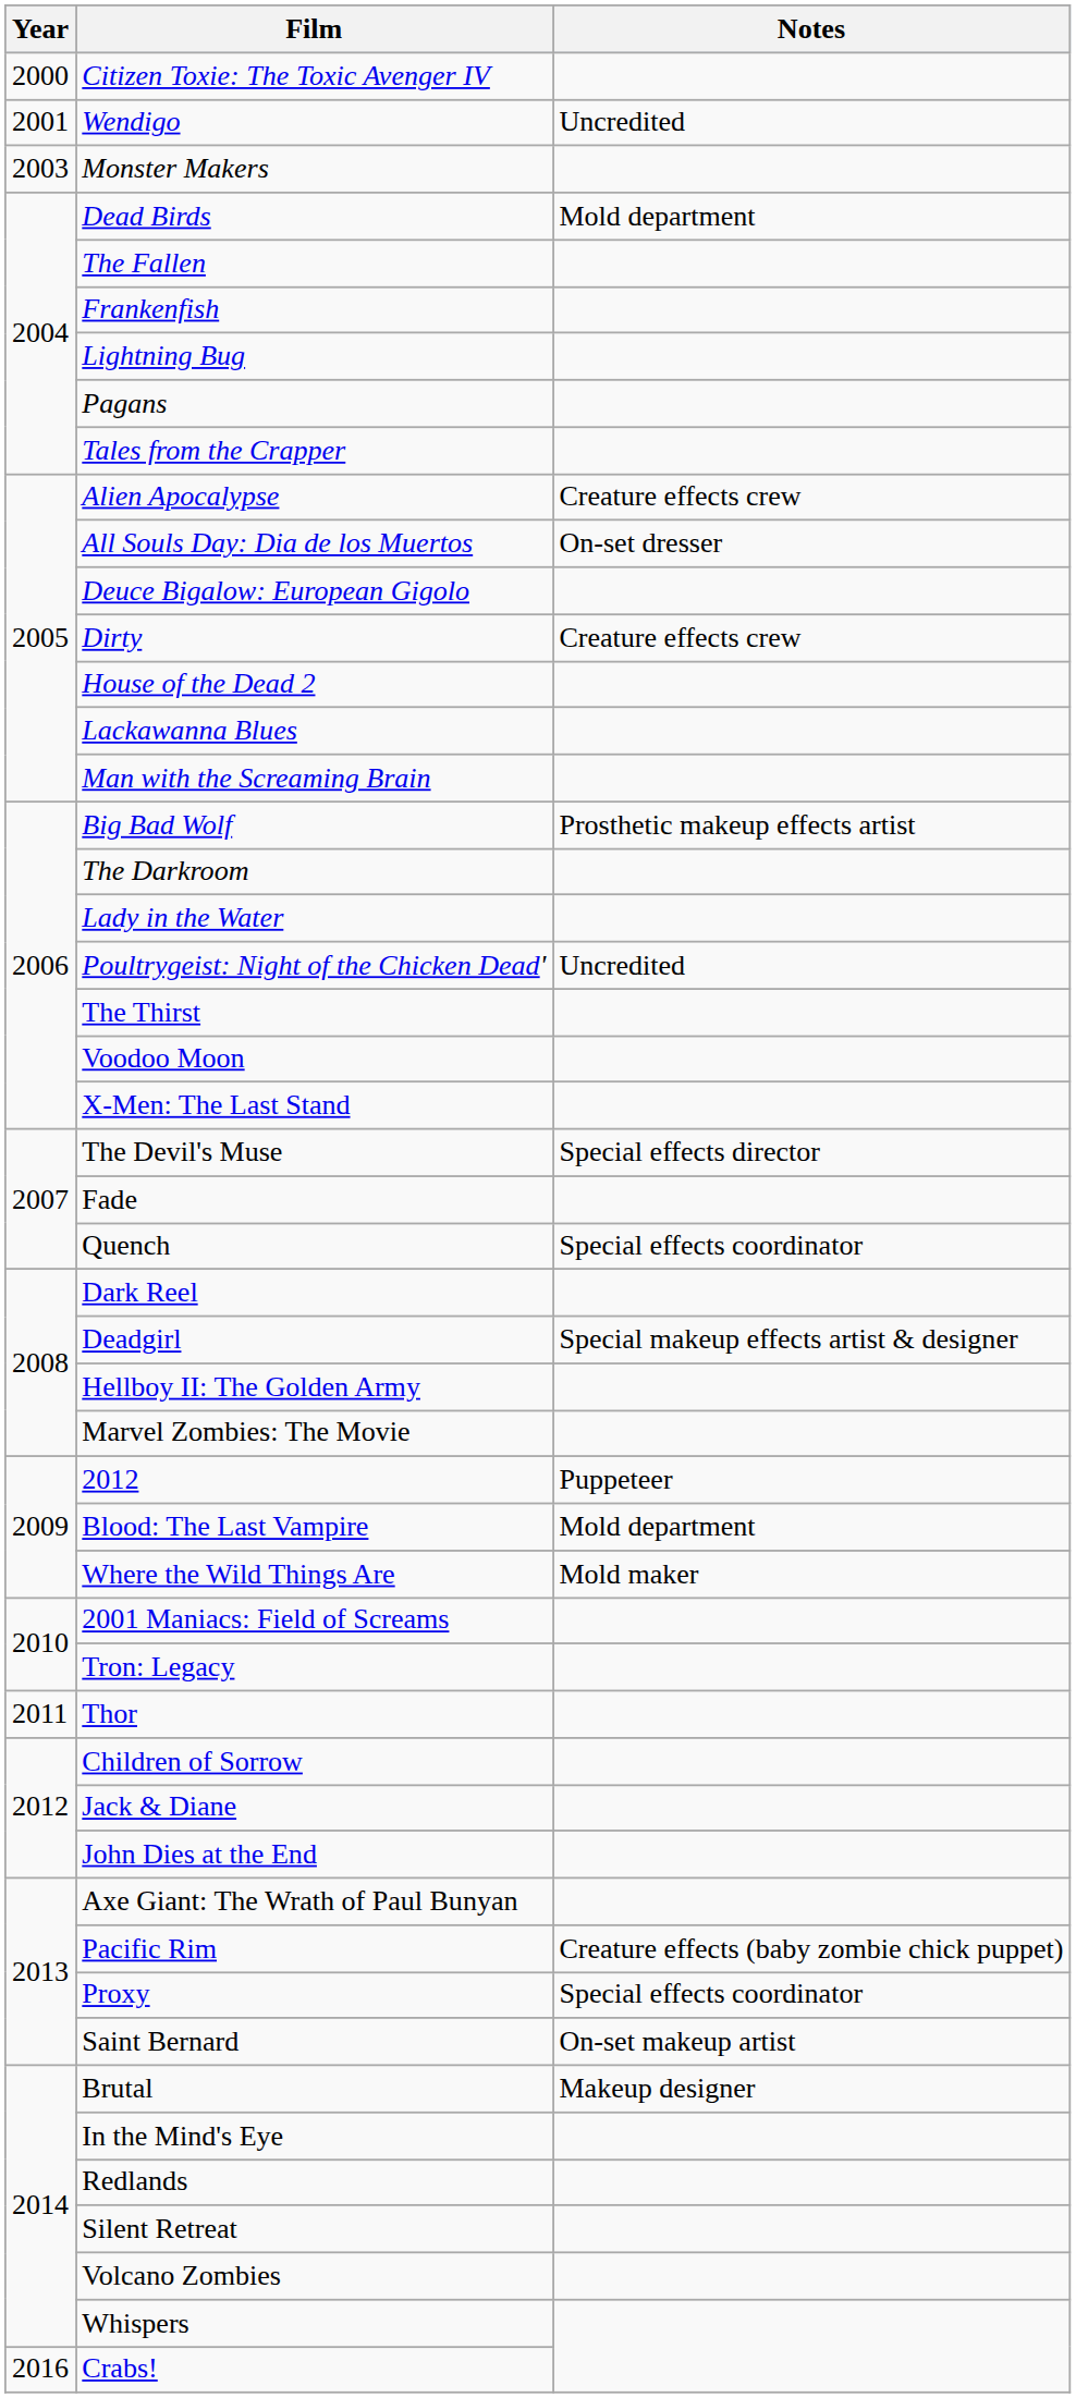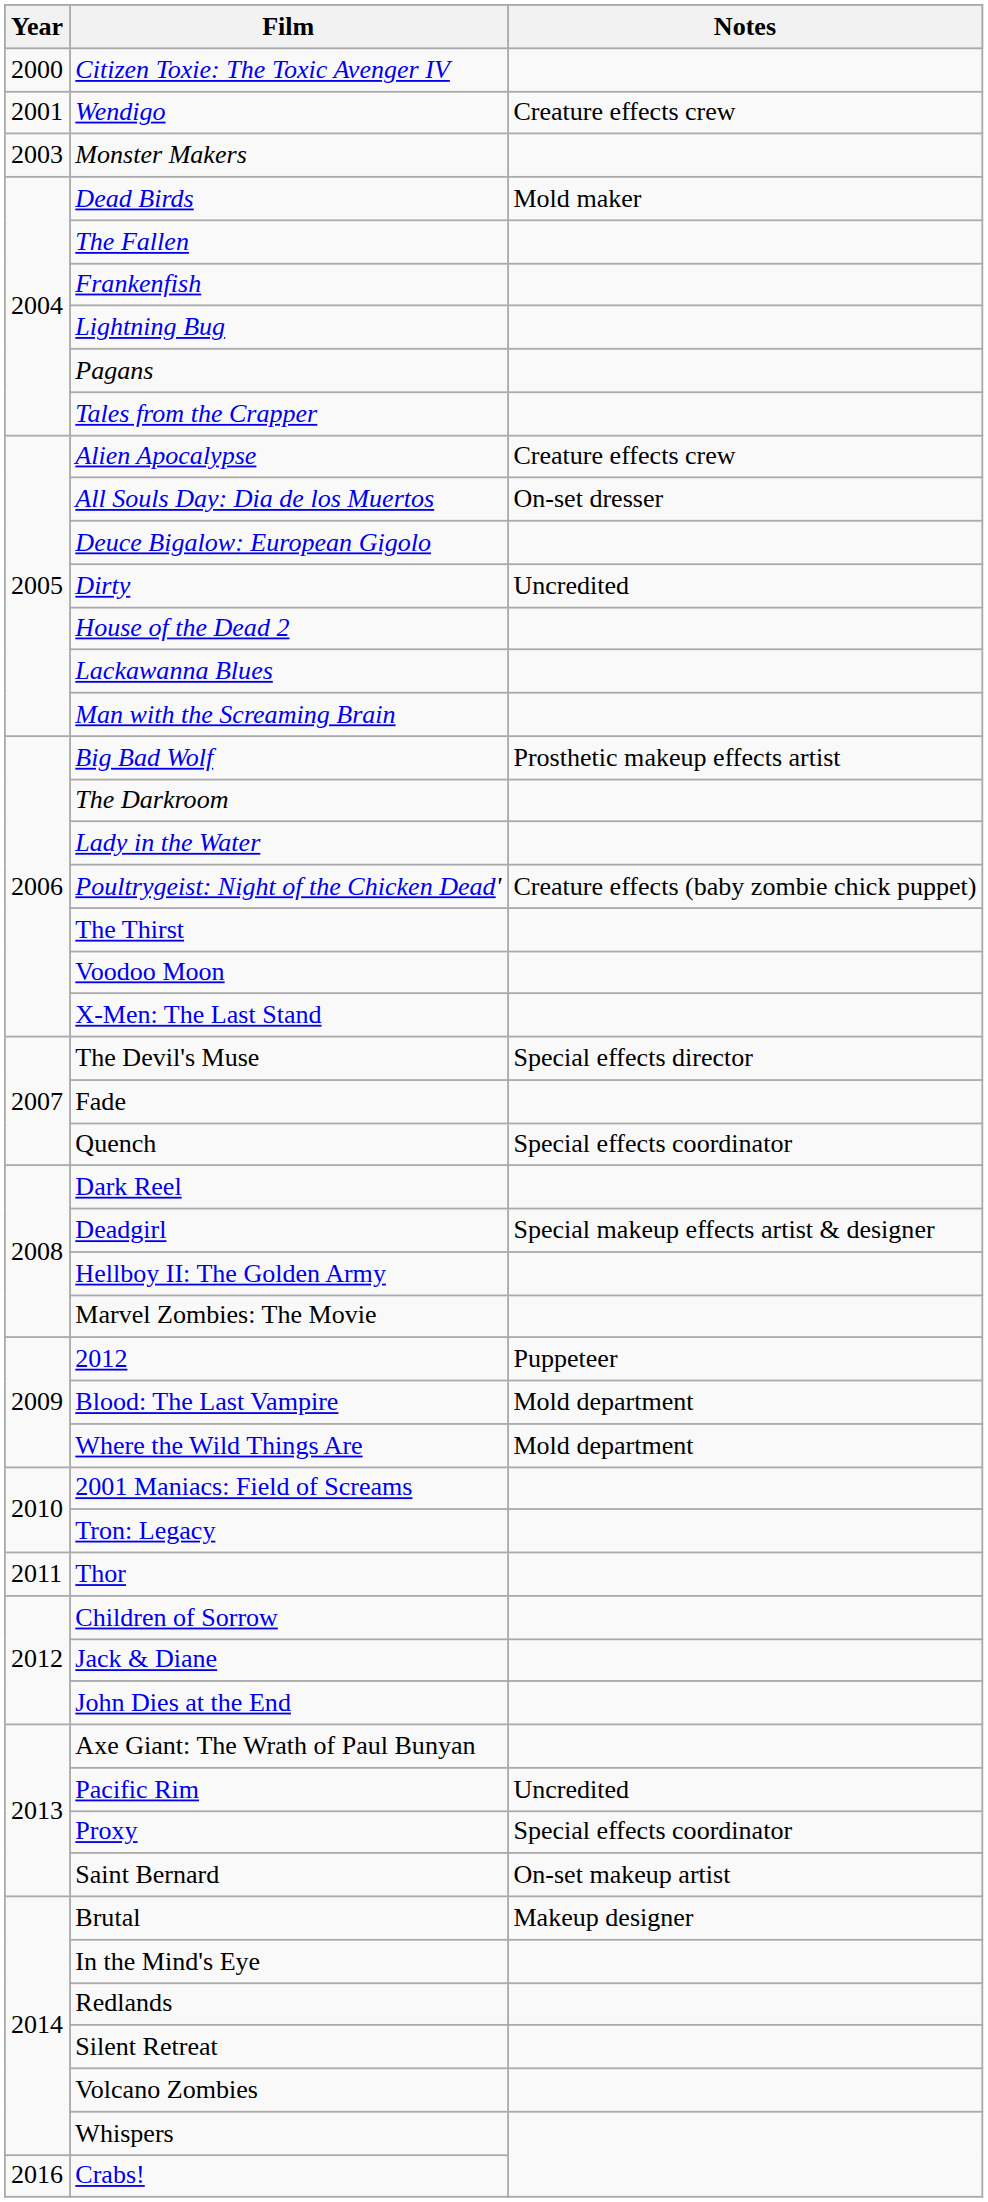Wendigo | Notes: Uncredited -> Creature effects crew
Dead Birds | Notes: Mold department -> Mold maker
Dirty | Notes: Creature effects crew -> Uncredited
Poultrygeist: Night of the Chicken Dead' | Notes: Uncredited -> Creature effects (baby zombie chick puppet)
Where the Wild Things Are | Notes: Mold maker -> Mold department
Pacific Rim | Notes: Creature effects (baby zombie chick puppet) -> Uncredited
